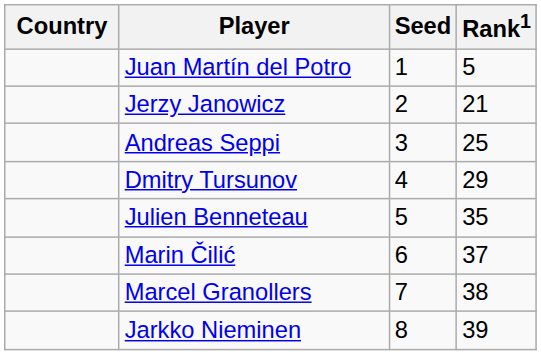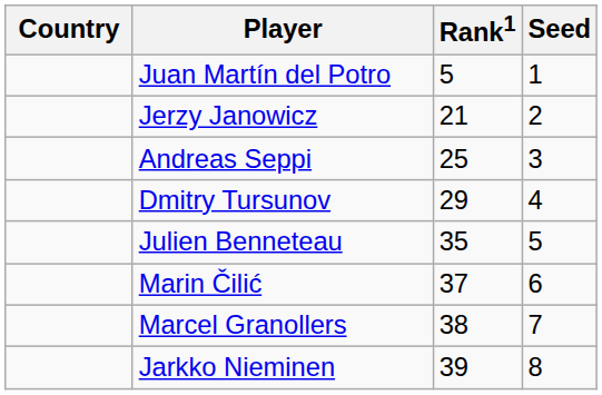columns swapped: Rank1 <-> Seed
